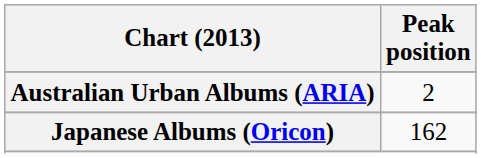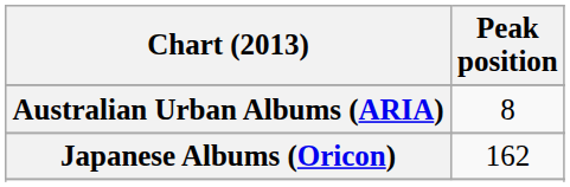Australian Urban Albums (ARIA) | Peak position: 2 -> 8
